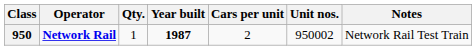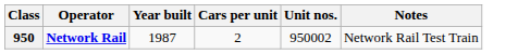- column: Qty. | 1
950 | Year built: bold -> normal
